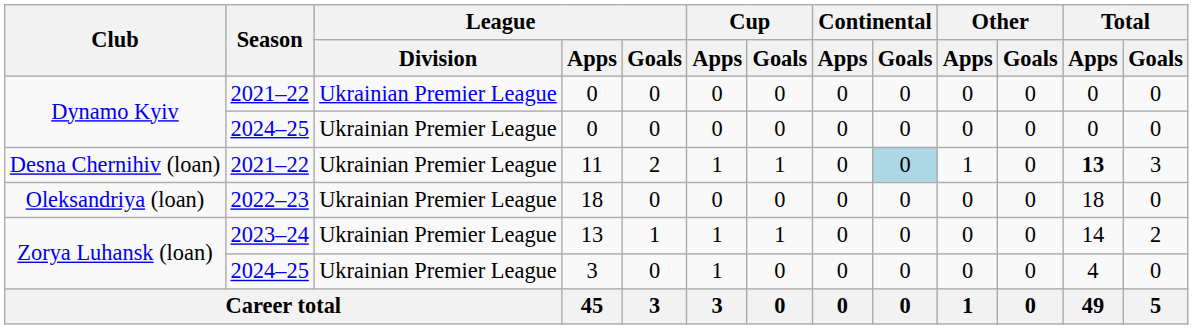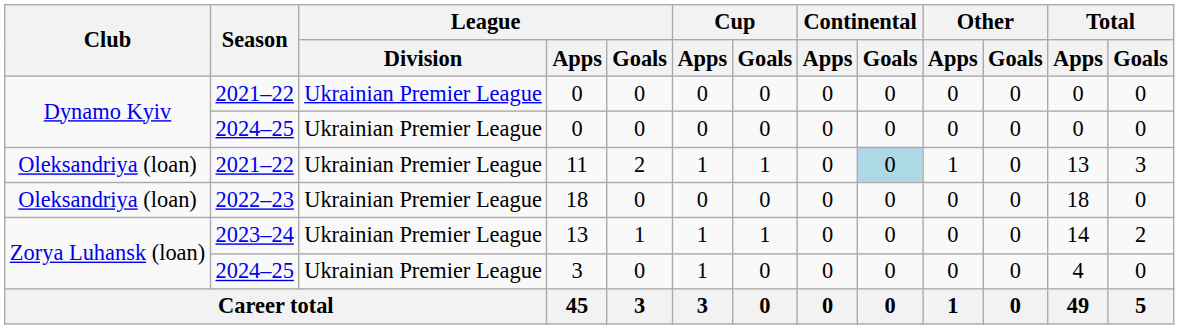11 | Club: Desna Chernihiv (loan) -> Oleksandriya (loan)
11 | Total / Apps: bold -> normal
